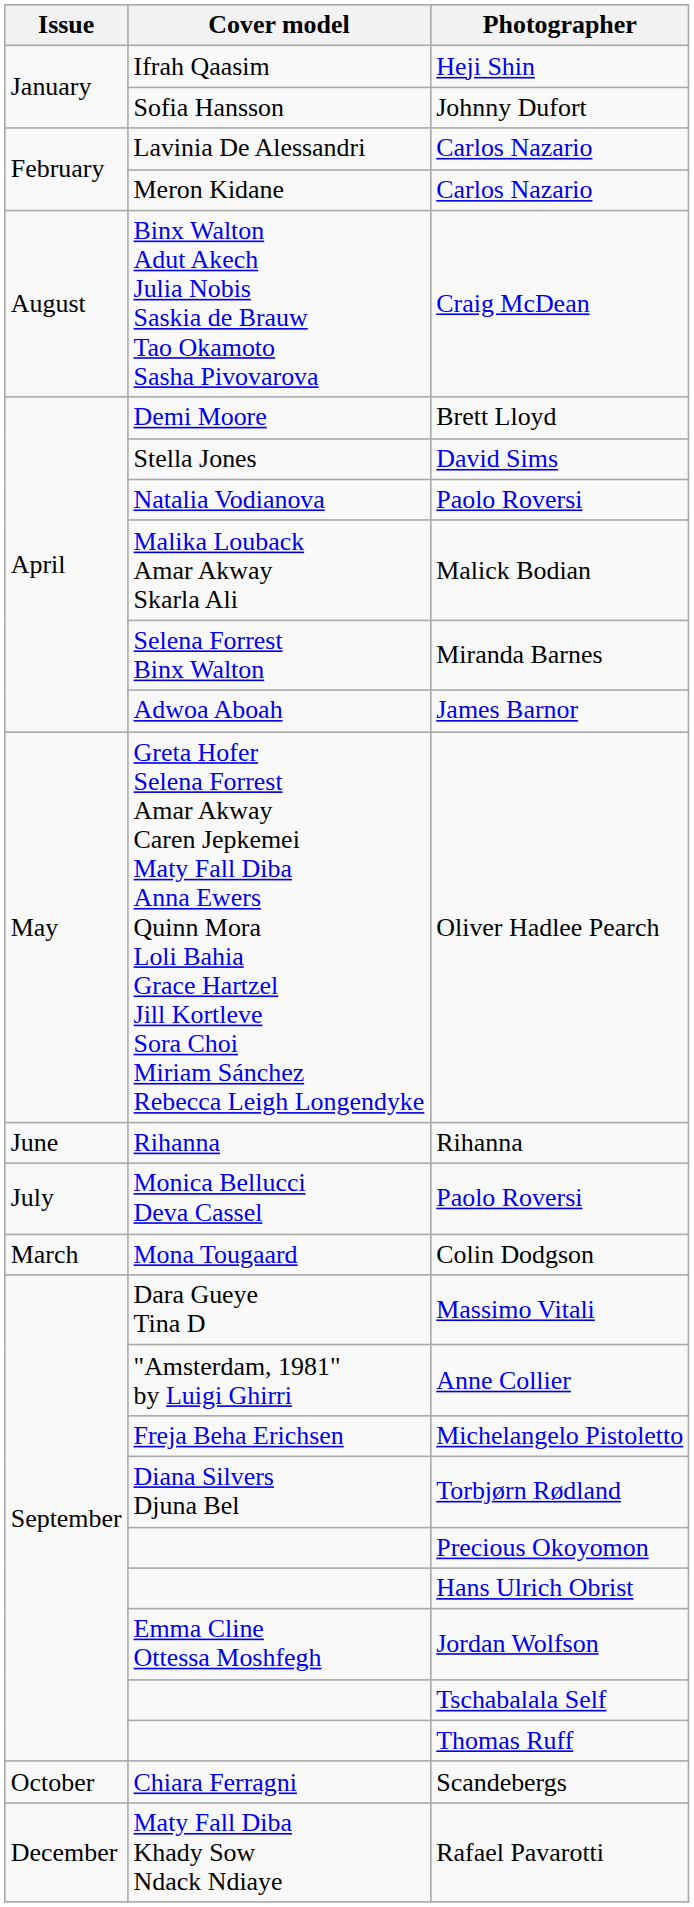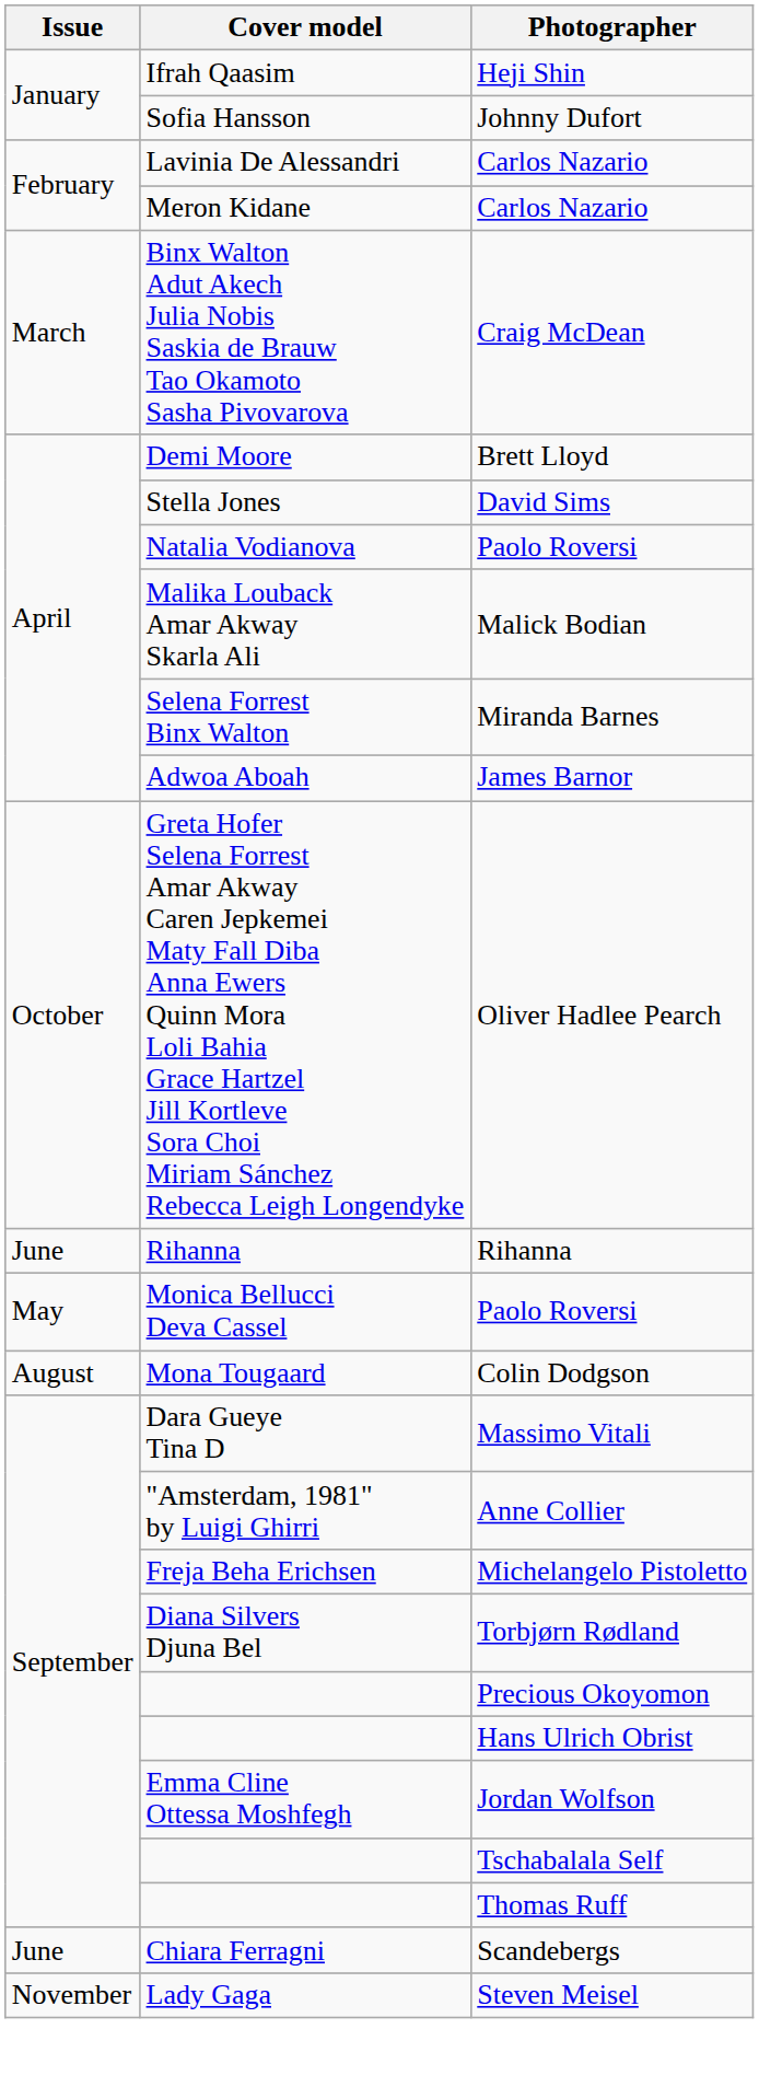Craig McDean | Issue: August -> March
Oliver Hadlee Pearch | Issue: May -> October
Monica Bellucci Deva Cassel / Paolo Roversi | Issue: July -> May
Colin Dodgson | Issue: March -> August
Scandebergs | Issue: October -> June
+ row: November | Lady Gaga | Steven Meisel
- row: December | Maty Fall Diba Khady Sow Ndack Ndiaye | Rafael Pavarotti
